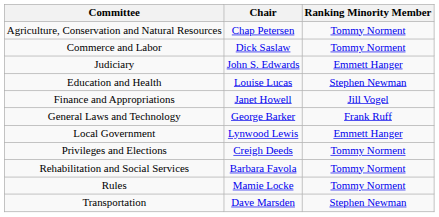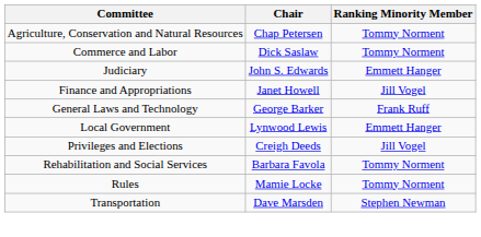- row: Education and Health | Louise Lucas | Stephen Newman
Privileges and Elections | Ranking Minority Member: Tommy Norment -> Jill Vogel
